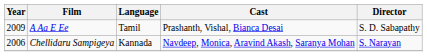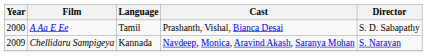A Aa E Ee | Year: 2009 -> 2000
Chellidaru Sampigeya | Year: 2006 -> 2009
